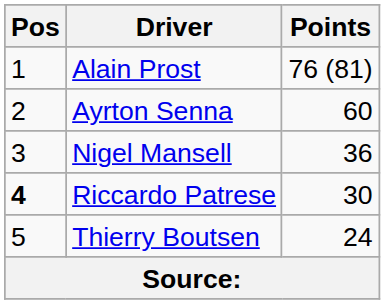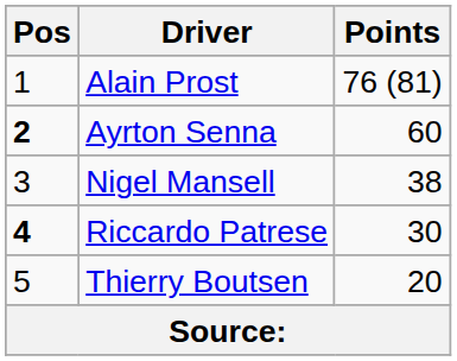Ayrton Senna | Pos: normal -> bold
Nigel Mansell | Points: 36 -> 38
Thierry Boutsen | Points: 24 -> 20
